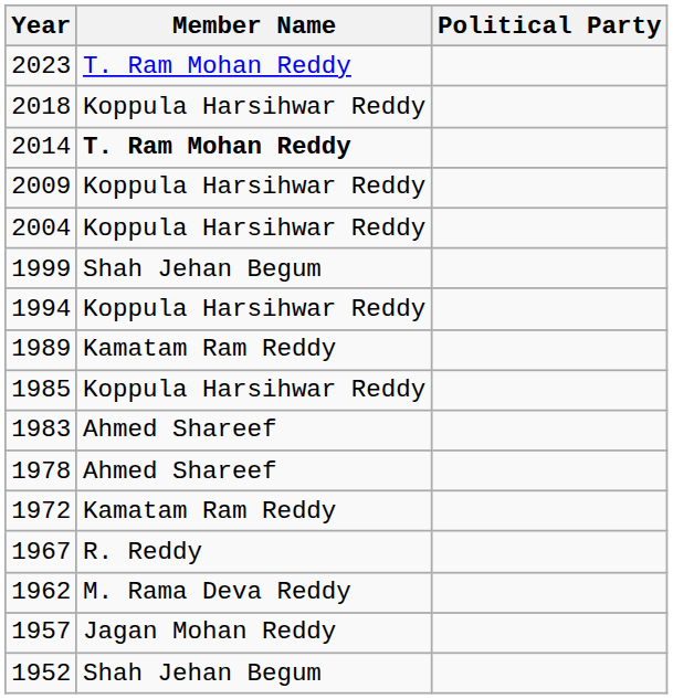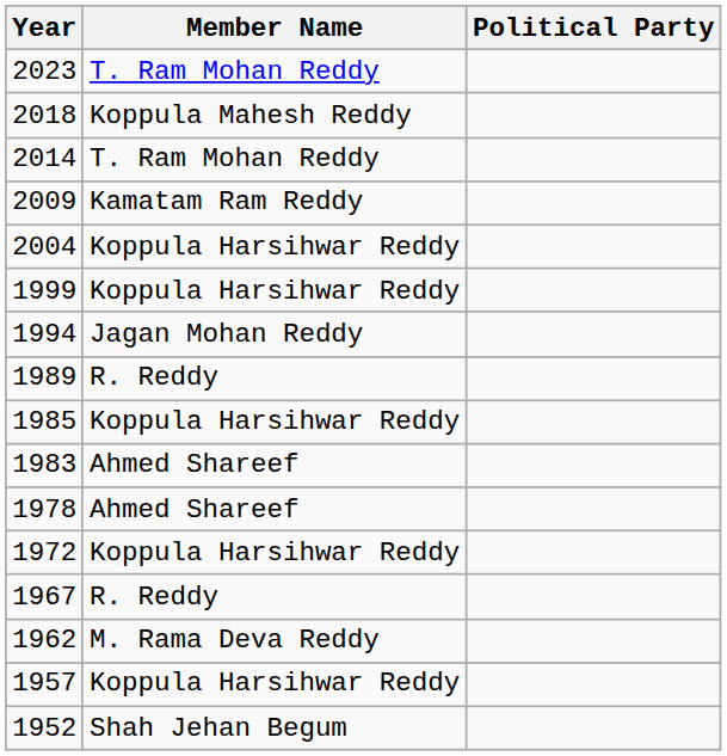2018 | Member Name: Koppula Harsihwar Reddy -> Koppula Mahesh Reddy
2014 | Member Name: bold -> normal
2009 | Member Name: Koppula Harsihwar Reddy -> Kamatam Ram Reddy
1999 | Member Name: Shah Jehan Begum -> Koppula Harsihwar Reddy
1994 | Member Name: Koppula Harsihwar Reddy -> Jagan Mohan Reddy
1989 | Member Name: Kamatam Ram Reddy -> R. Reddy
1972 | Member Name: Kamatam Ram Reddy -> Koppula Harsihwar Reddy
1957 | Member Name: Jagan Mohan Reddy -> Koppula Harsihwar Reddy
